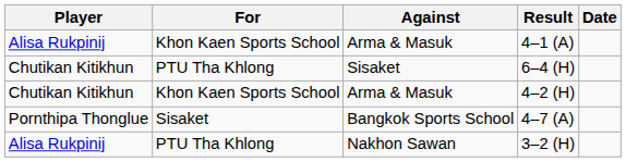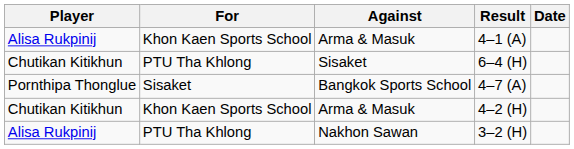rows swapped: 4–7 (A) <-> 4–2 (H)
